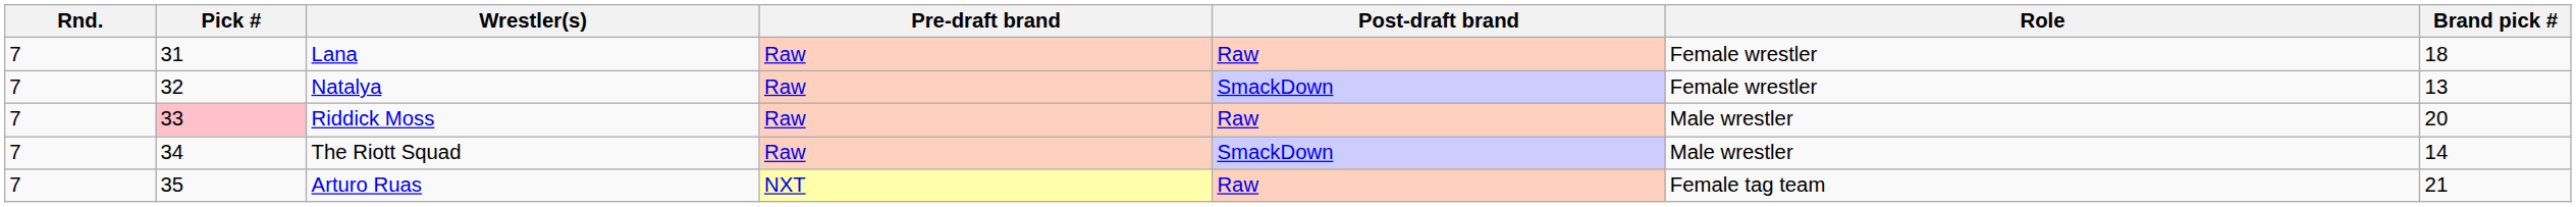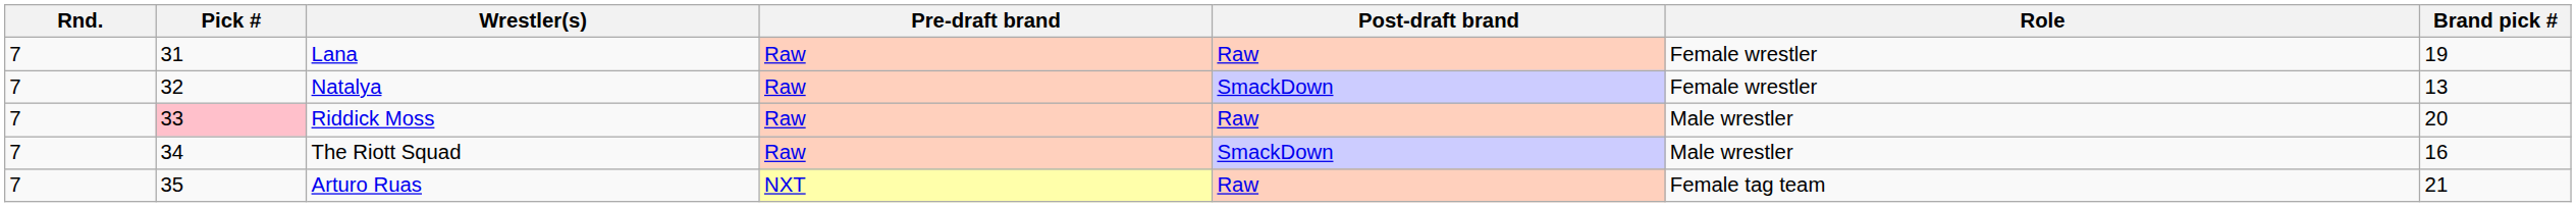Lana | Brand pick #: 18 -> 19
The Riott Squad | Brand pick #: 14 -> 16
